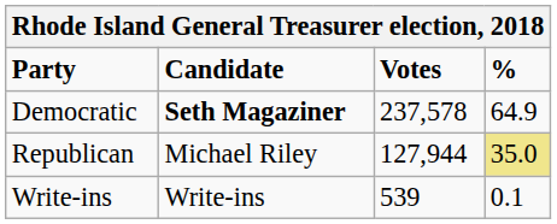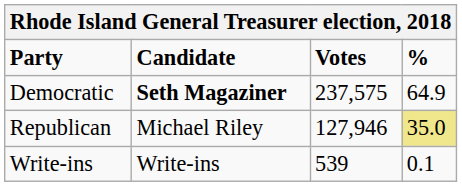Democratic | Votes: 237,578 -> 237,575
Republican | Votes: 127,944 -> 127,946
